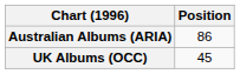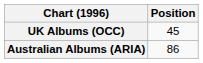rows swapped: Australian Albums (ARIA) <-> UK Albums (OCC)
